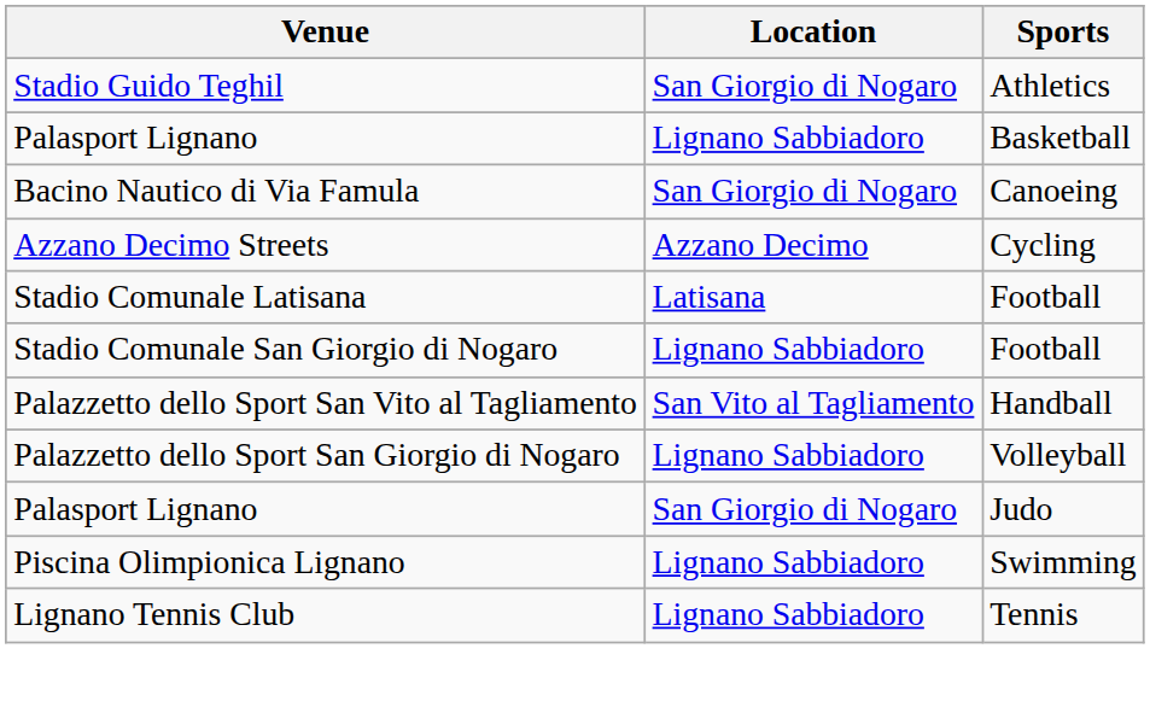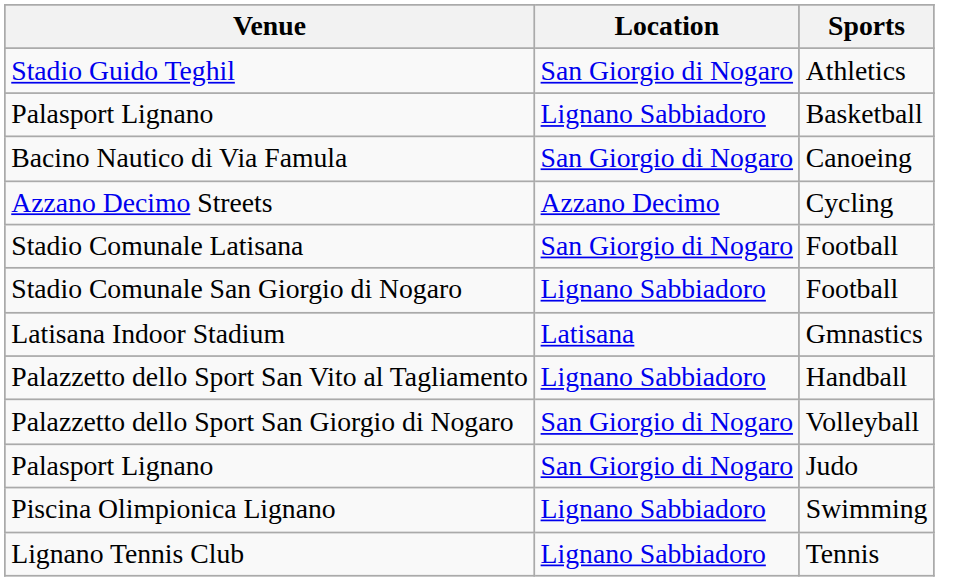Stadio Comunale Latisana | Location: Latisana -> San Giorgio di Nogaro
+ row: Latisana Indoor Stadium | Latisana | Gmnastics
Palazzetto dello Sport San Vito al Tagliamento | Location: San Vito al Tagliamento -> Lignano Sabbiadoro
Palazzetto dello Sport San Giorgio di Nogaro | Location: Lignano Sabbiadoro -> San Giorgio di Nogaro
